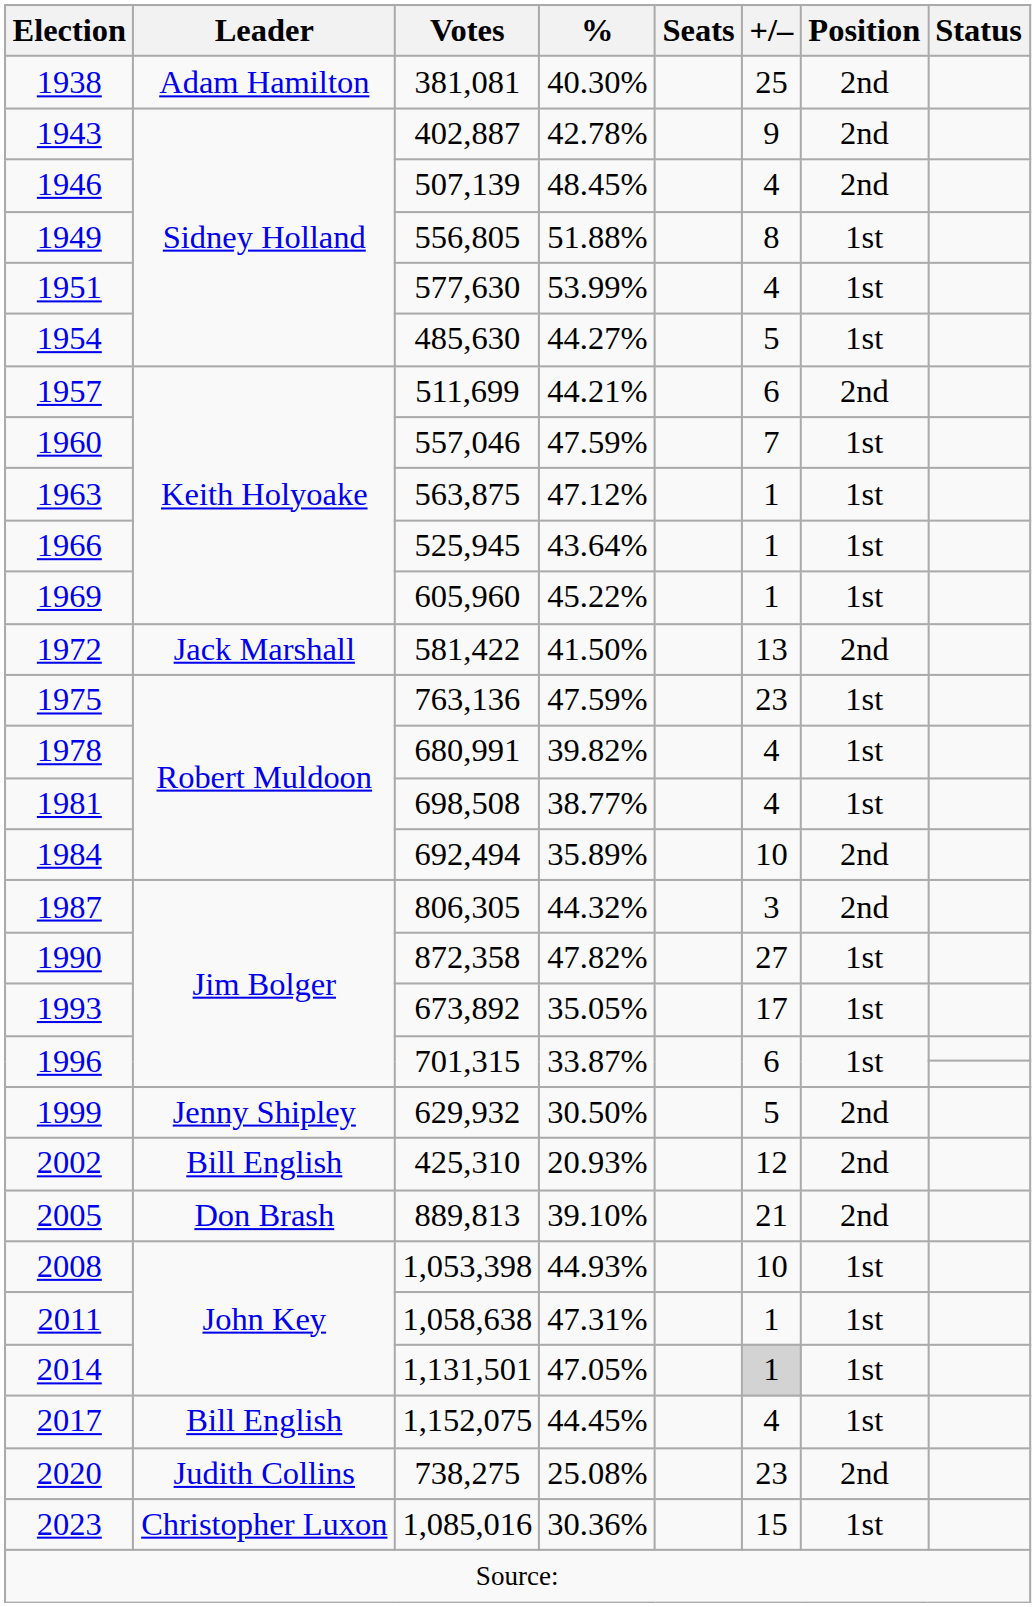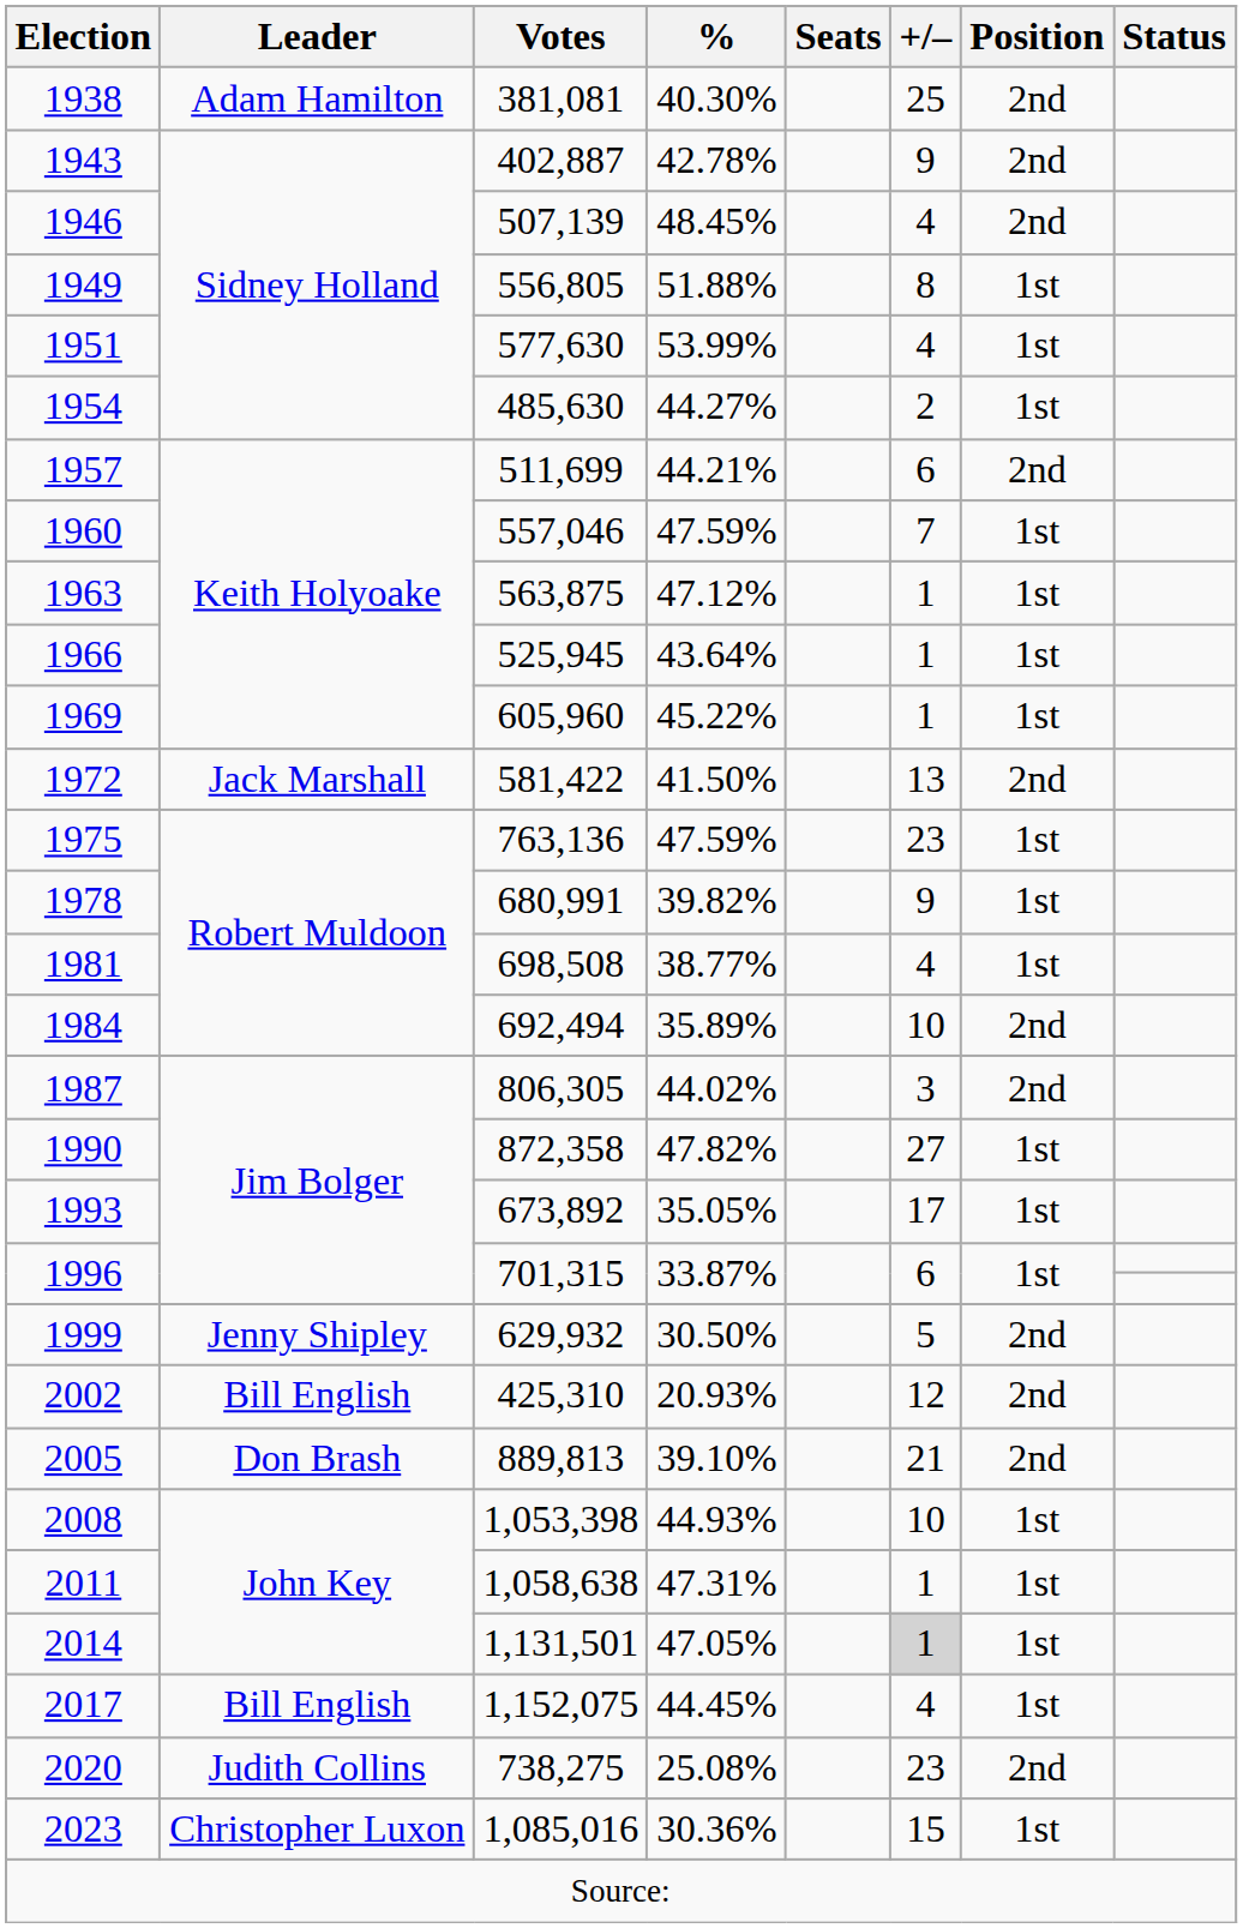1954 | +/–: 5 -> 2
1978 | +/–: 4 -> 9
1987 | %: 44.32% -> 44.02%
